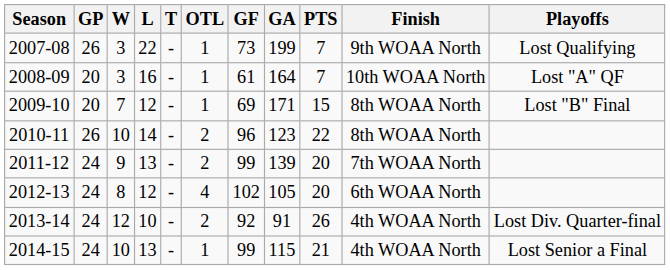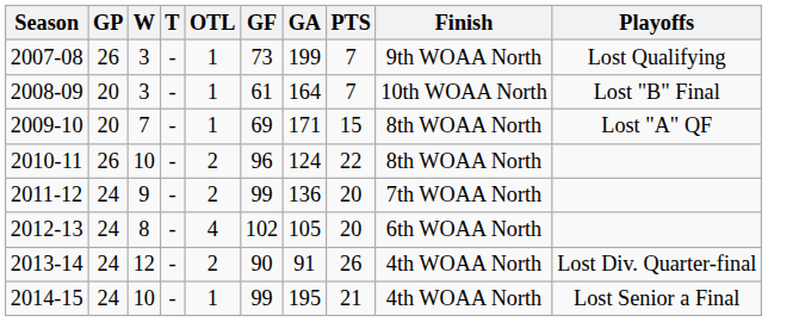- column: L | 22 | 16 | 12 | 14 | 13 | 12 | 10 | 13
2008-09 | Playoffs: Lost "A" QF -> Lost "B" Final
2009-10 | Playoffs: Lost "B" Final -> Lost "A" QF
2010-11 | GA: 123 -> 124
2011-12 | GA: 139 -> 136
2013-14 | GF: 92 -> 90
2014-15 | GA: 115 -> 195
